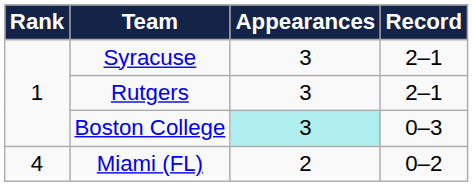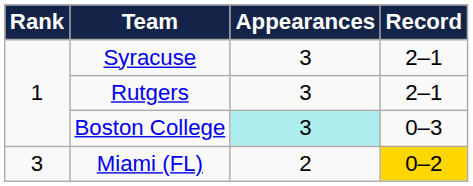Miami (FL) | Rank: 4 -> 3
Miami (FL) | Record: no background -> gold background
